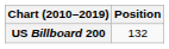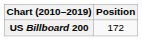US Billboard 200 | Position: 132 -> 172
